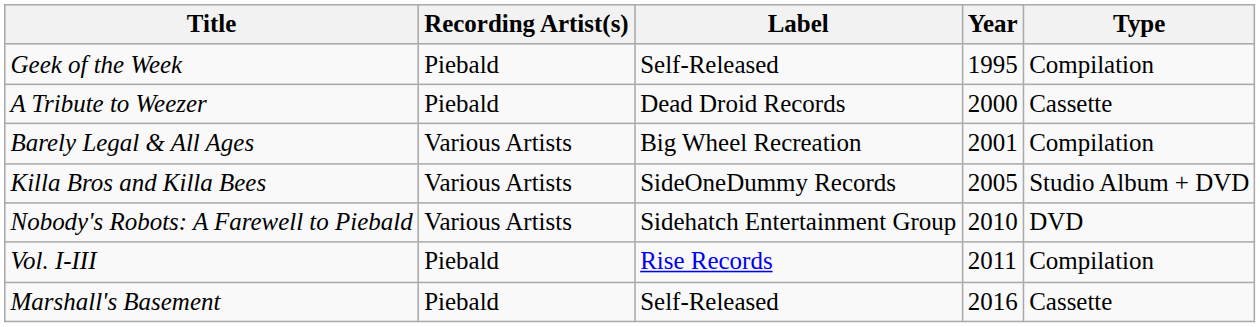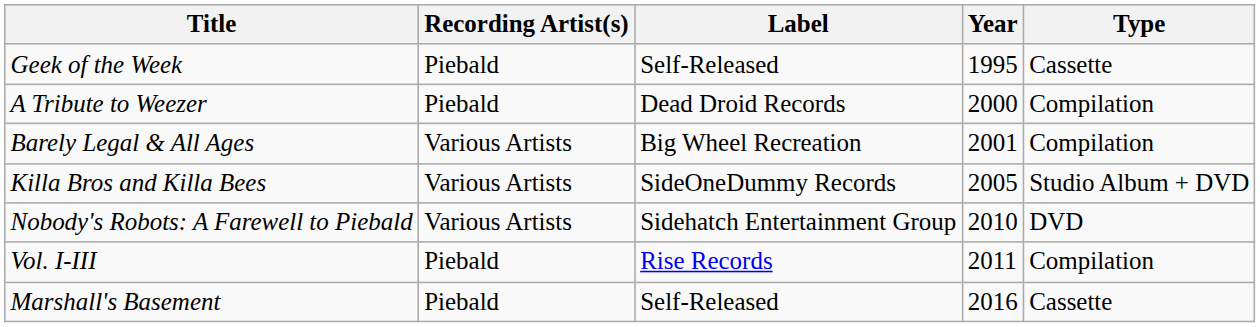Geek of the Week | Type: Compilation -> Cassette
A Tribute to Weezer | Type: Cassette -> Compilation
